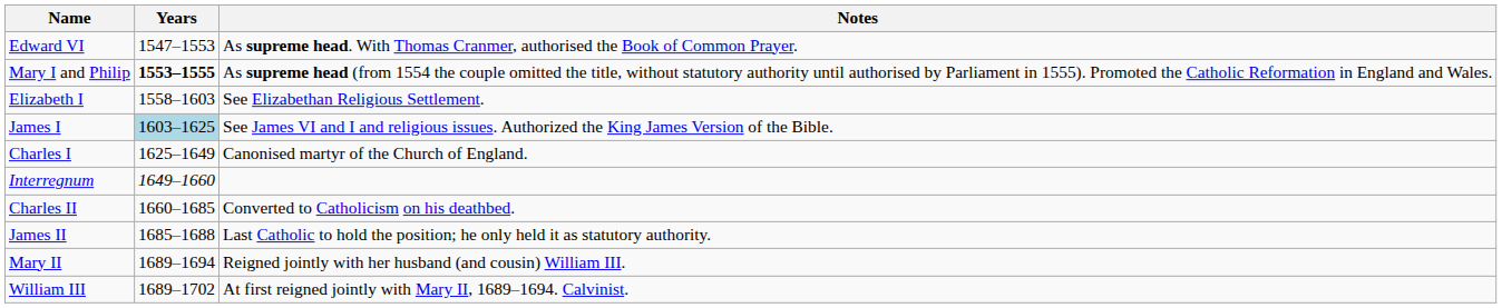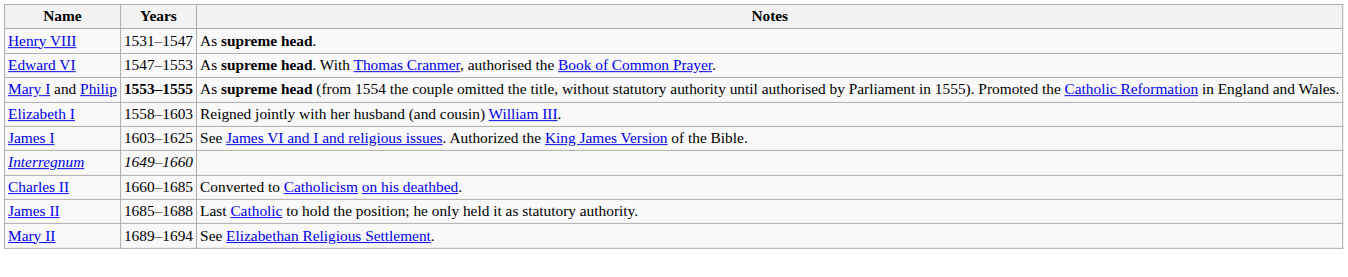+ row: Henry VIII | 1531–1547 | As supreme head.
Elizabeth I | Notes: See Elizabethan Religious Settlement. -> Reigned jointly with her husband (and cousin) William III.
James I | Years: lightblue background -> no background
- row: Charles I | 1625–1649 | Canonised martyr of the Church of England.
Mary II | Notes: Reigned jointly with her husband (and cousin) William III. -> See Elizabethan Religious Settlement.
- row: William III | 1689–1702 | At first reigned jointly with Mary II, 1689–1694. Calvinist.
